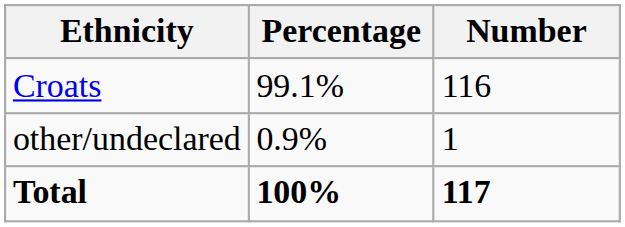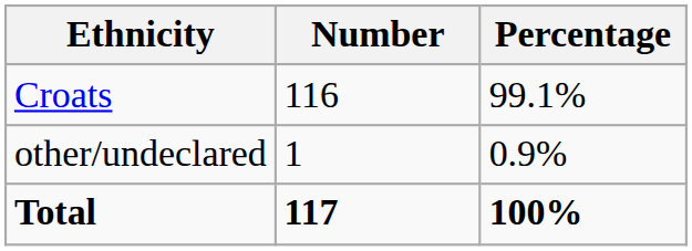columns swapped: Number <-> Percentage
